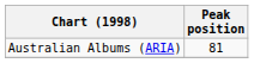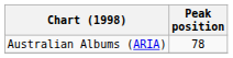Australian Albums (ARIA) | Peak position: 81 -> 78
